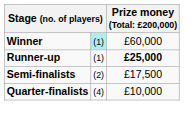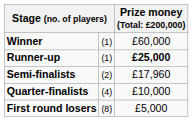Winner | column 2: paleturquoise background -> no background
Semi-finalists | column 3: £17,500 -> £17,960
+ row: First round losers | (8) | £5,000
